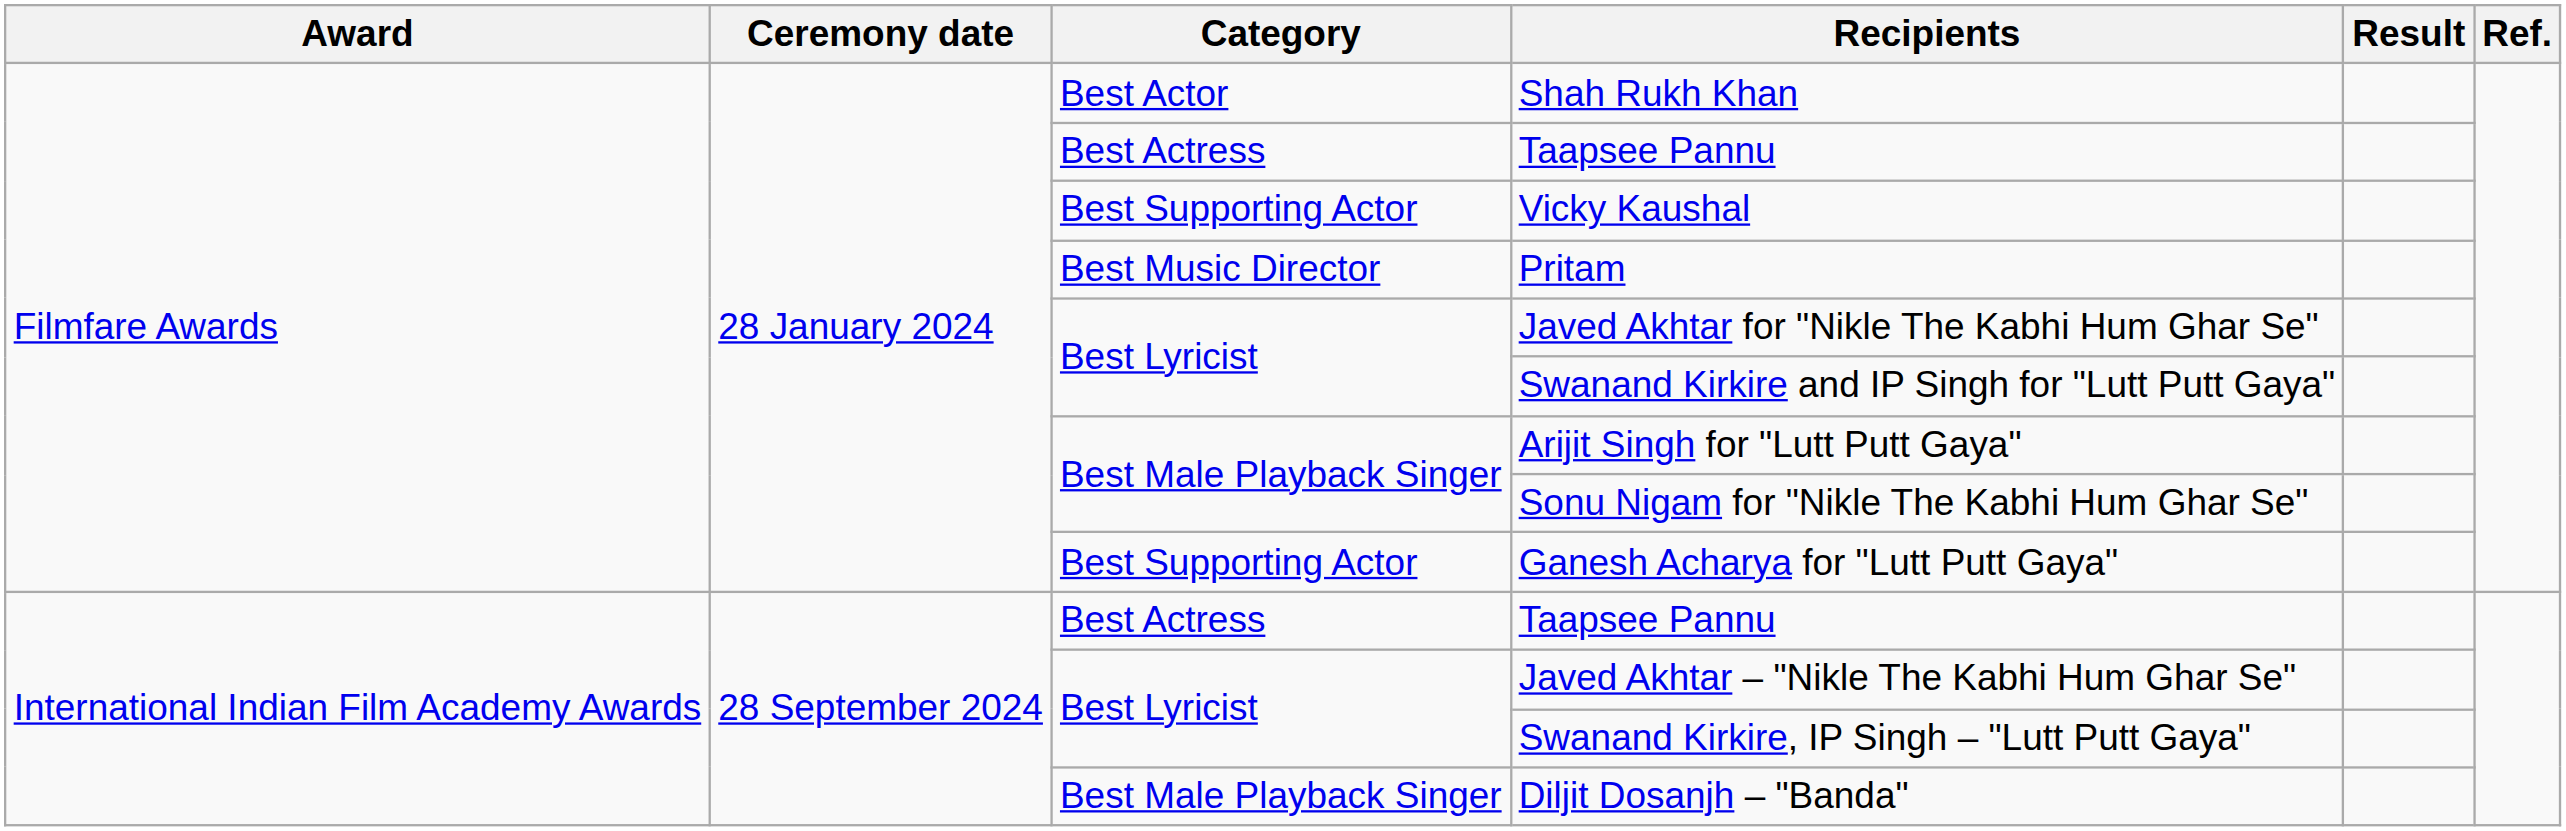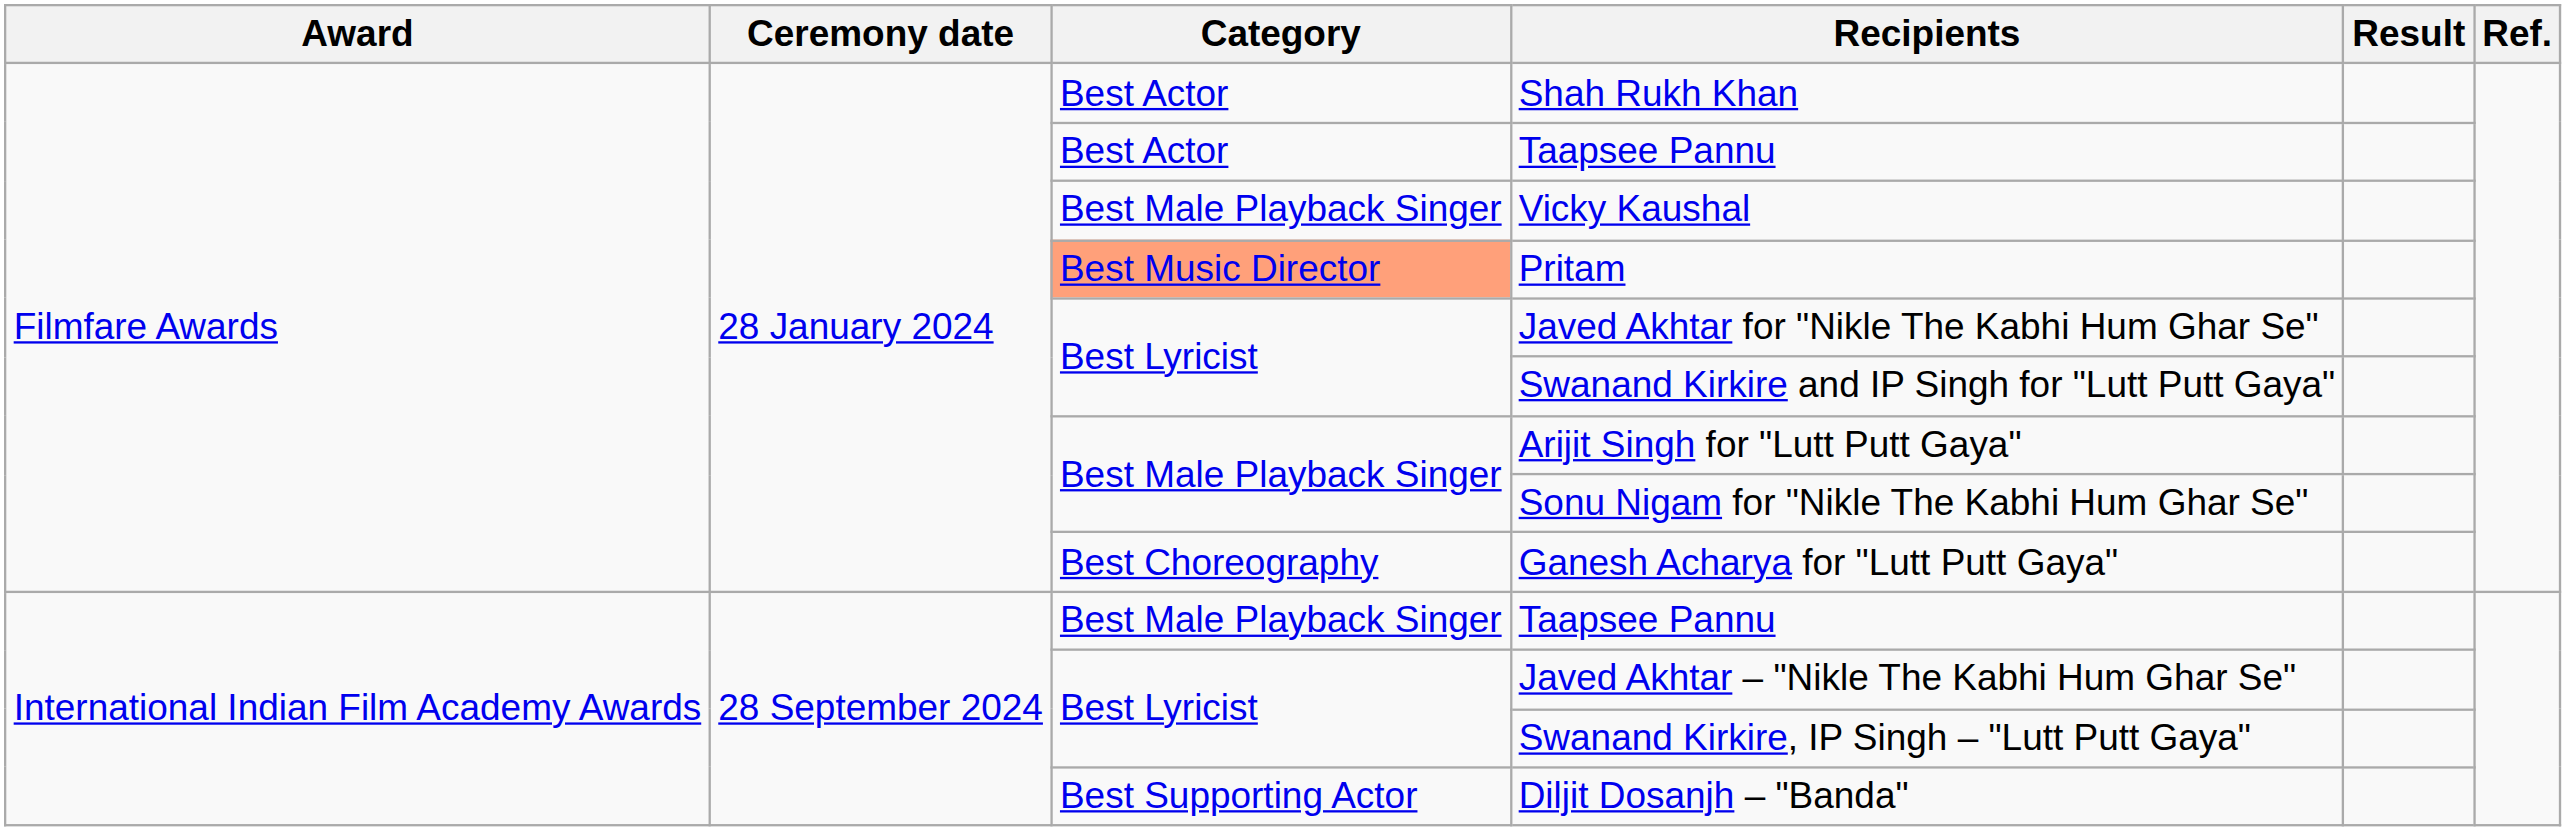Filmfare Awards / Taapsee Pannu | Category: Best Actress -> Best Actor
Vicky Kaushal | Category: Best Supporting Actor -> Best Male Playback Singer
Pritam | Category: no background -> lightsalmon background
Ganesh Acharya for "Lutt Putt Gaya" | Category: Best Supporting Actor -> Best Choreography
International Indian Film Academy Awards / Taapsee Pannu | Category: Best Actress -> Best Male Playback Singer
Diljit Dosanjh – "Banda" | Category: Best Male Playback Singer -> Best Supporting Actor
